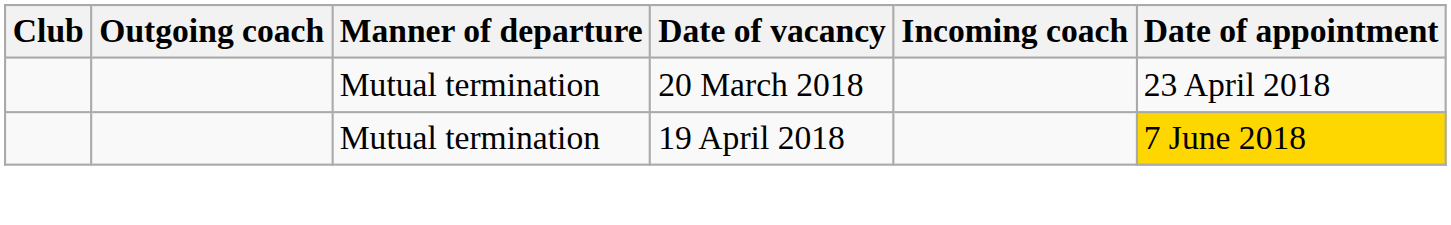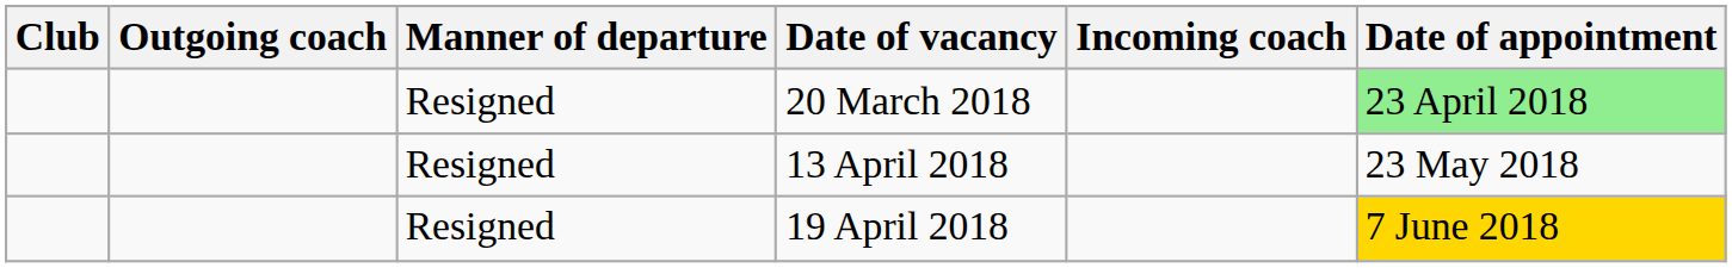20 March 2018 | Manner of departure: Mutual termination -> Resigned
20 March 2018 | Date of appointment: no background -> lightgreen background
+ row: Resigned | 13 April 2018 | 23 May 2018
19 April 2018 | Manner of departure: Mutual termination -> Resigned
